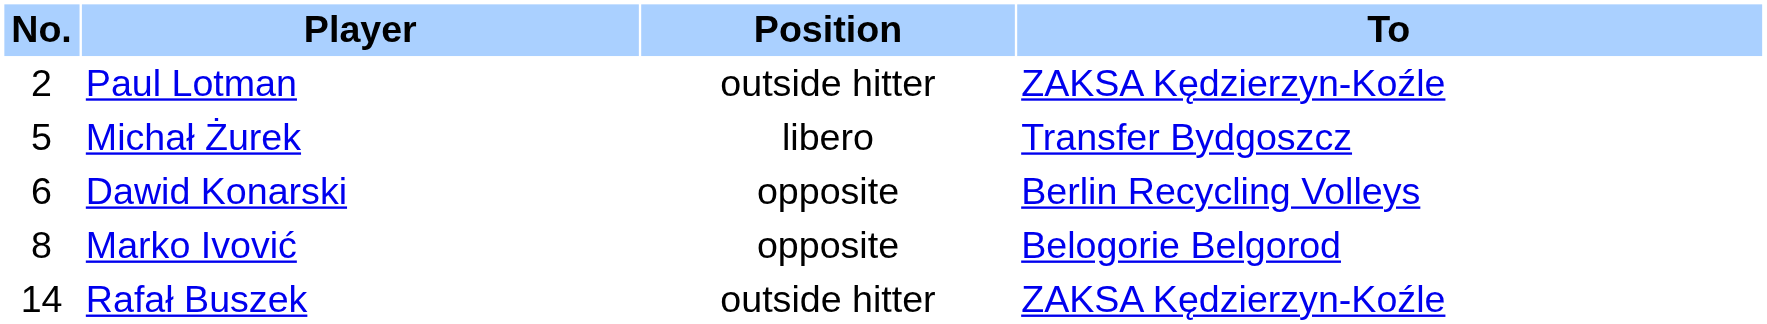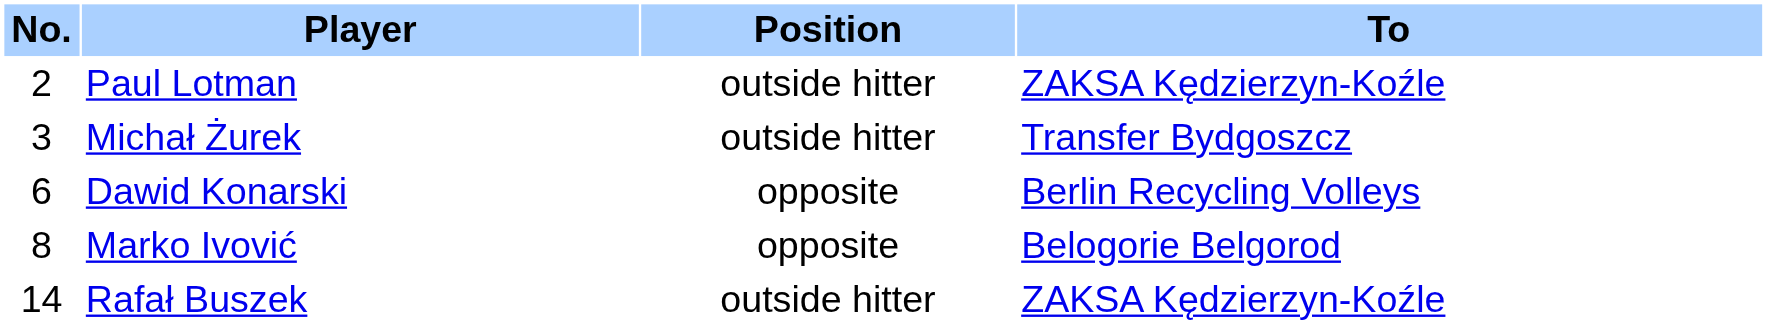Michał Żurek | No.: 5 -> 3
Michał Żurek | Position: libero -> outside hitter
